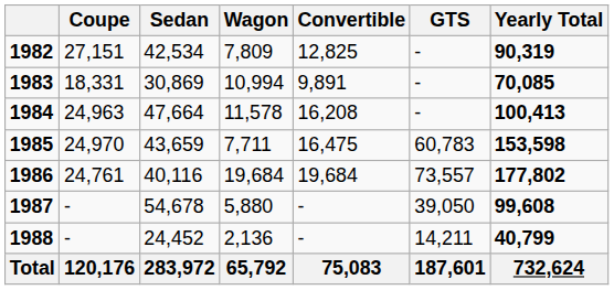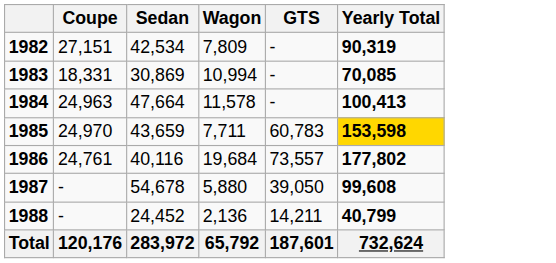- column: Convertible | 12,825 | 9,891 | 16,208 | 16,475 | 19,684 | - | - | 75,083
1985 | Yearly Total: no background -> gold background
